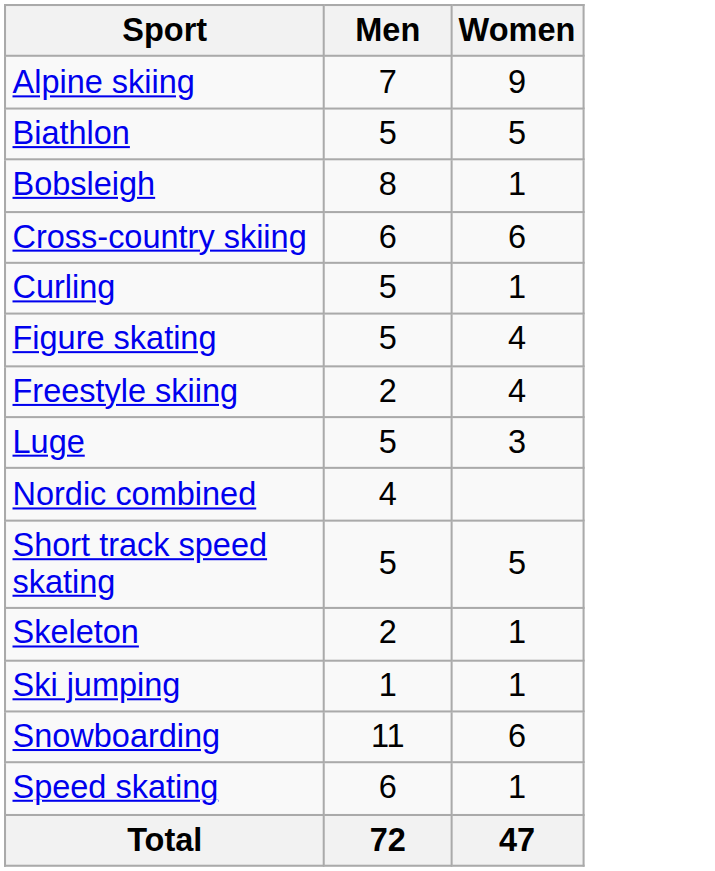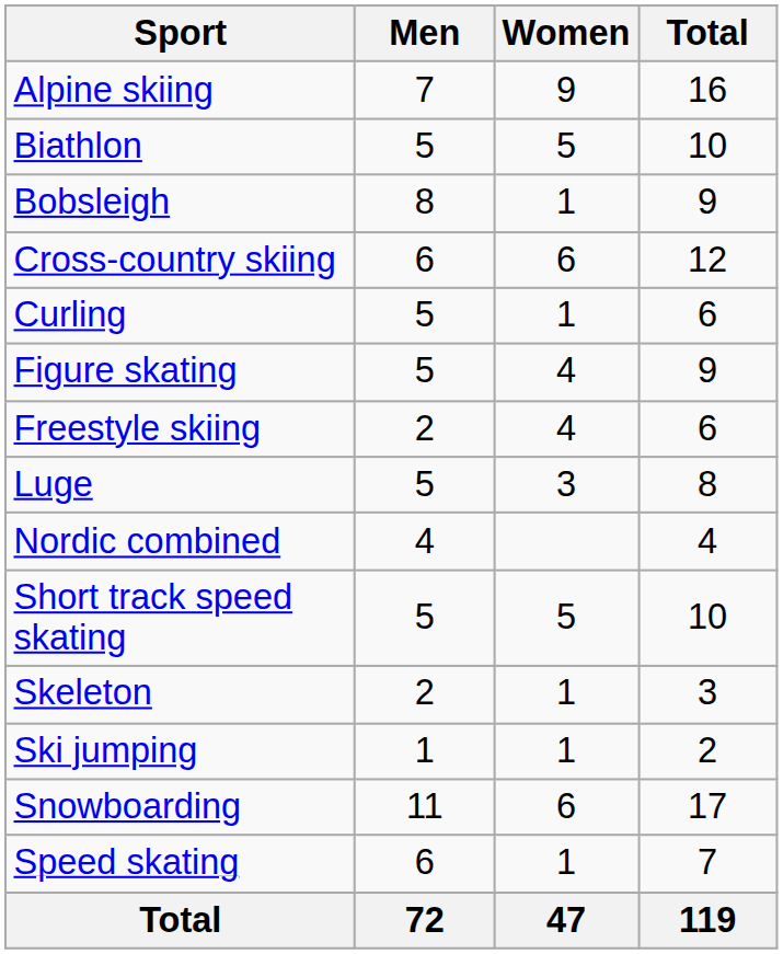+ column: Total | 16 | 10 | 9 | 12 | 6 | 9 | 6 | 8 | 4 | 10 | 3 | 2 | 17 | 7 | 119
